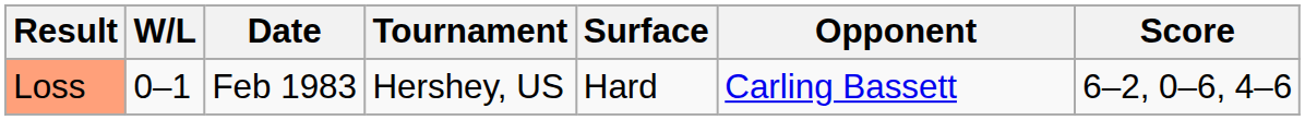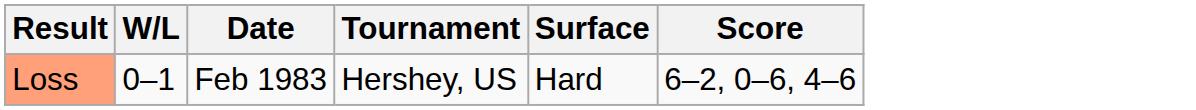- column: Opponent | Carling Bassett
